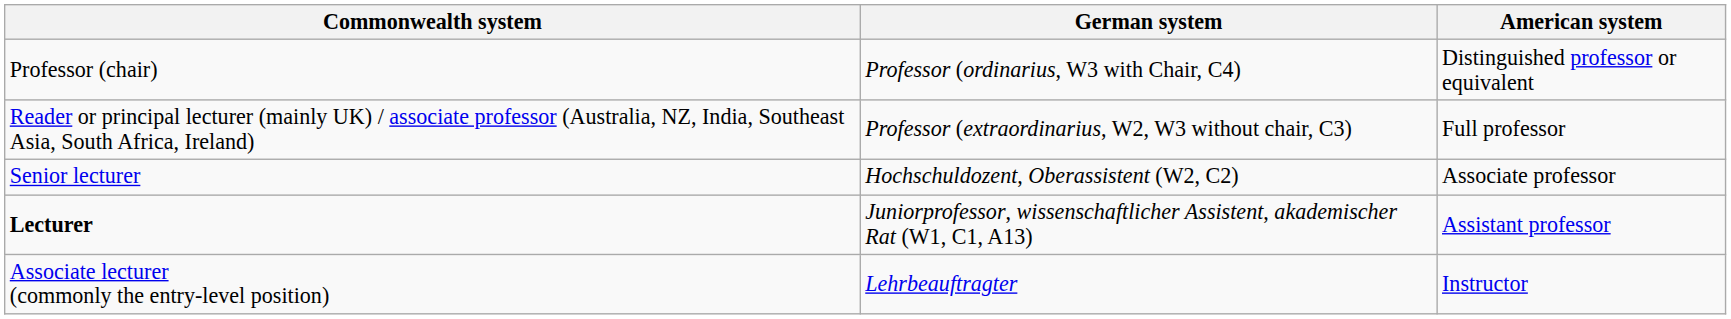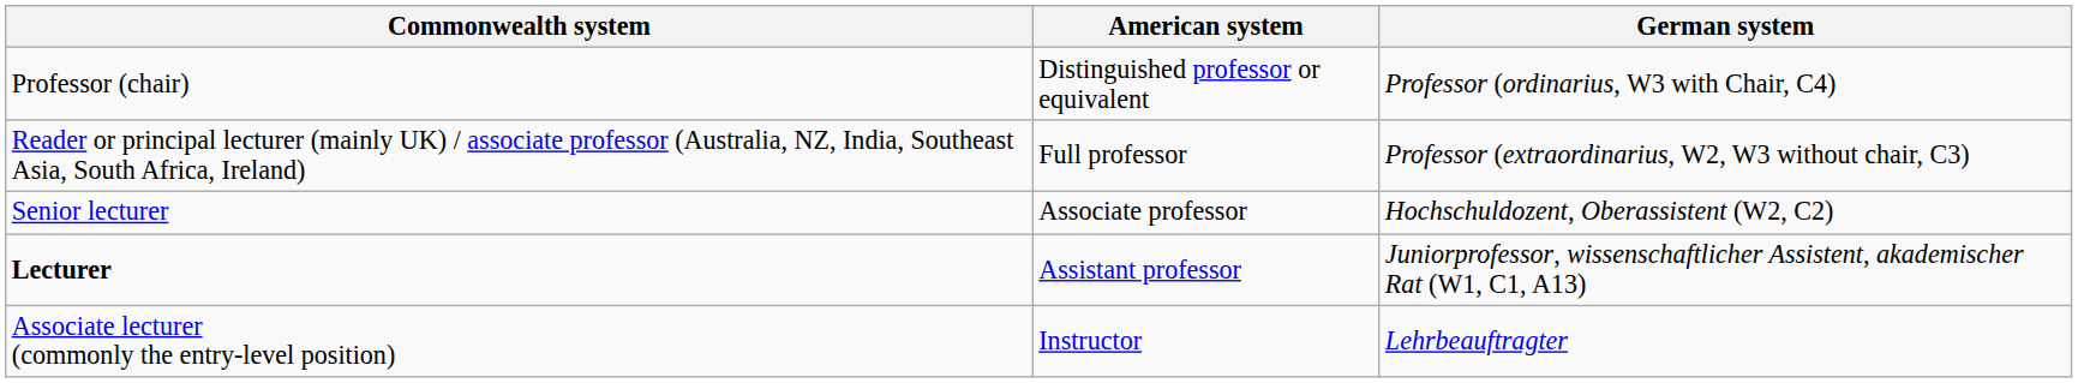columns swapped: American system <-> German system
